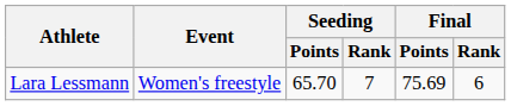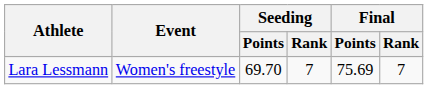Lara Lessmann | Seeding / Points: 65.70 -> 69.70
Lara Lessmann | Final / Rank: 6 -> 7
